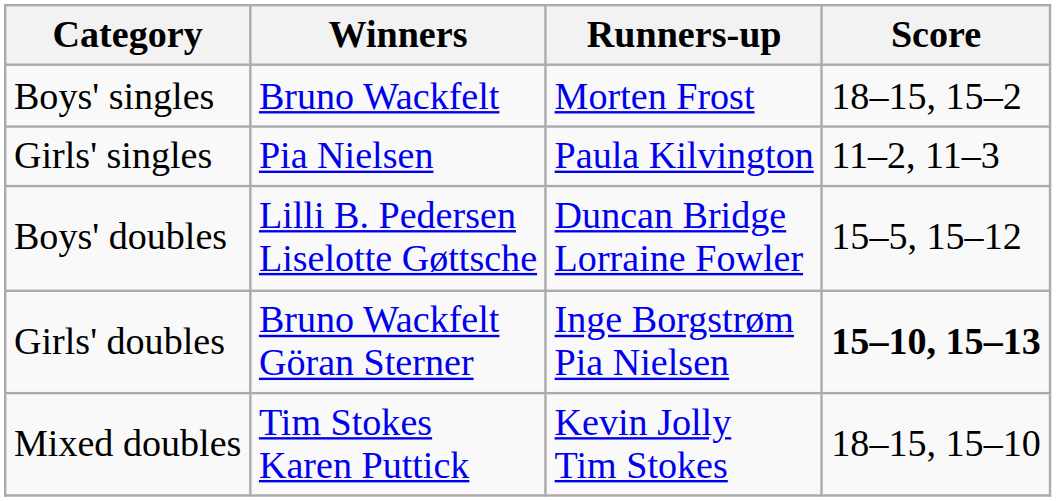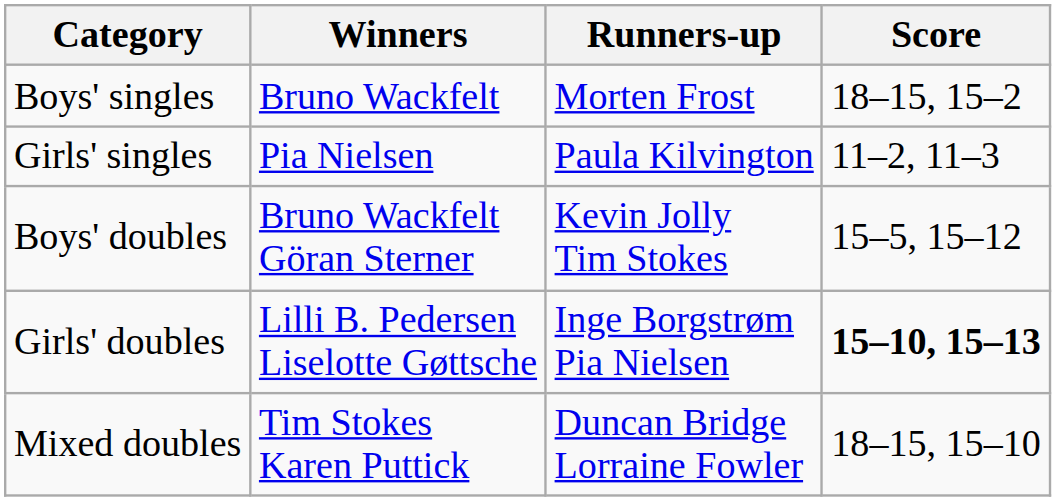Boys' doubles | Winners: Lilli B. Pedersen Liselotte Gøttsche -> Bruno Wackfelt Göran Sterner
Boys' doubles | Runners-up: Duncan Bridge Lorraine Fowler -> Kevin Jolly Tim Stokes
Girls' doubles | Winners: Bruno Wackfelt Göran Sterner -> Lilli B. Pedersen Liselotte Gøttsche
Mixed doubles | Runners-up: Kevin Jolly Tim Stokes -> Duncan Bridge Lorraine Fowler
